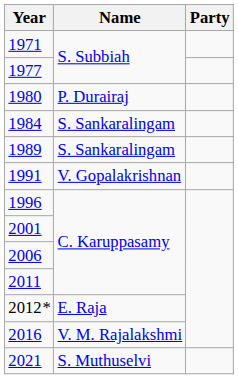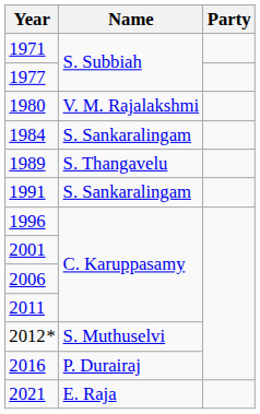1980 | Name: P. Durairaj -> V. M. Rajalakshmi
1989 | Name: S. Sankaralingam -> S. Thangavelu
1991 | Name: V. Gopalakrishnan -> S. Sankaralingam
2012* | Name: E. Raja -> S. Muthuselvi
2016 | Name: V. M. Rajalakshmi -> P. Durairaj
2021 | Name: S. Muthuselvi -> E. Raja
